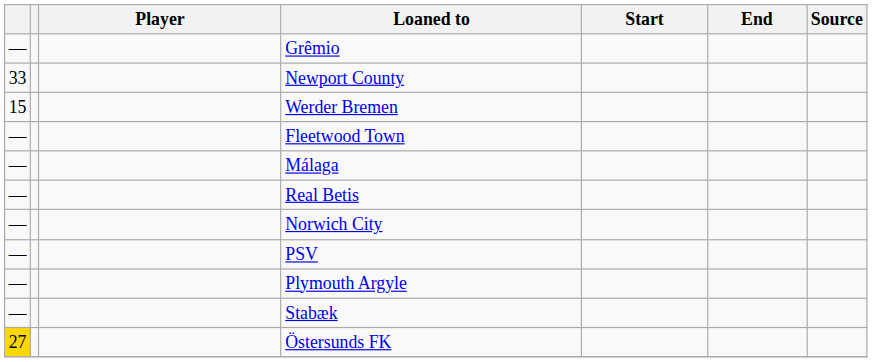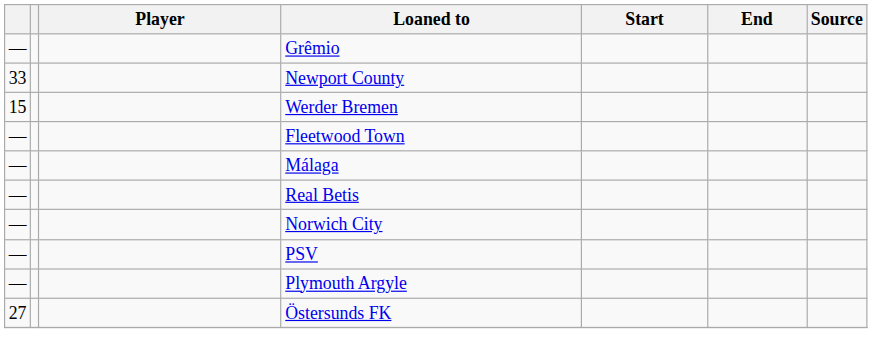- row: — | Stabæk
Östersunds FK | column 1: gold background -> no background
